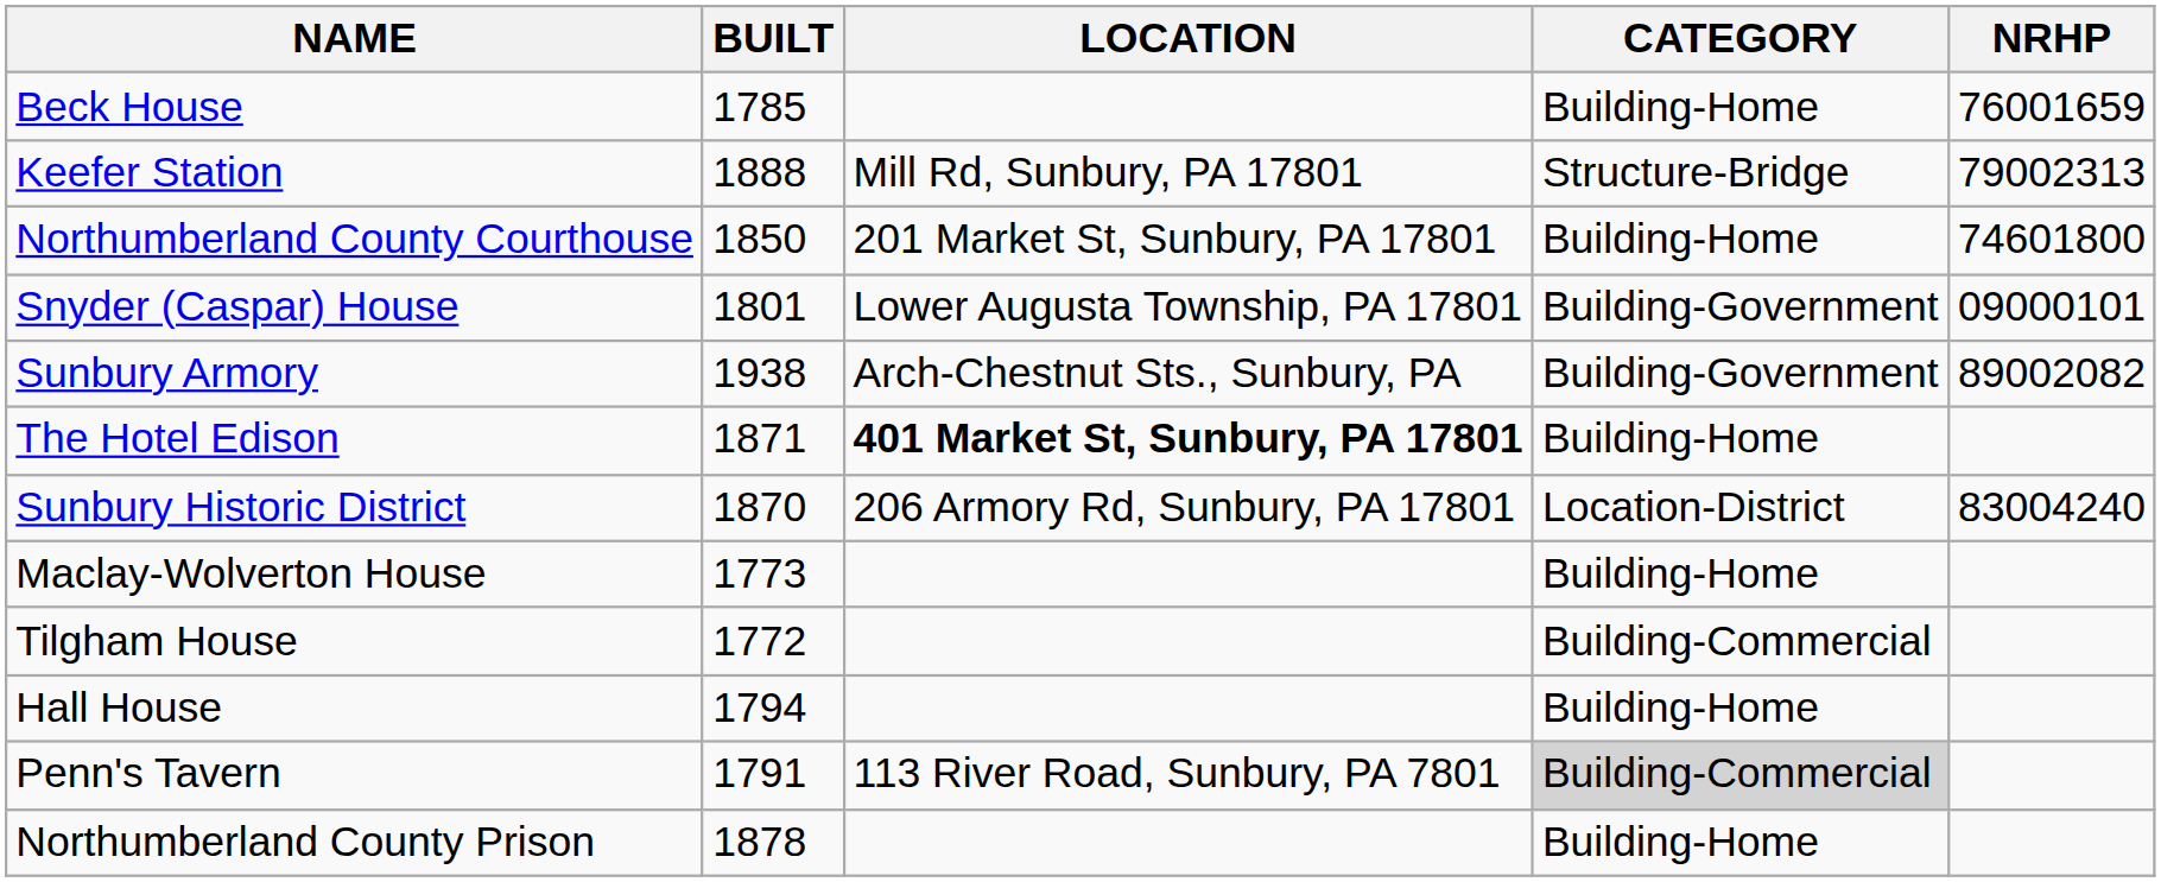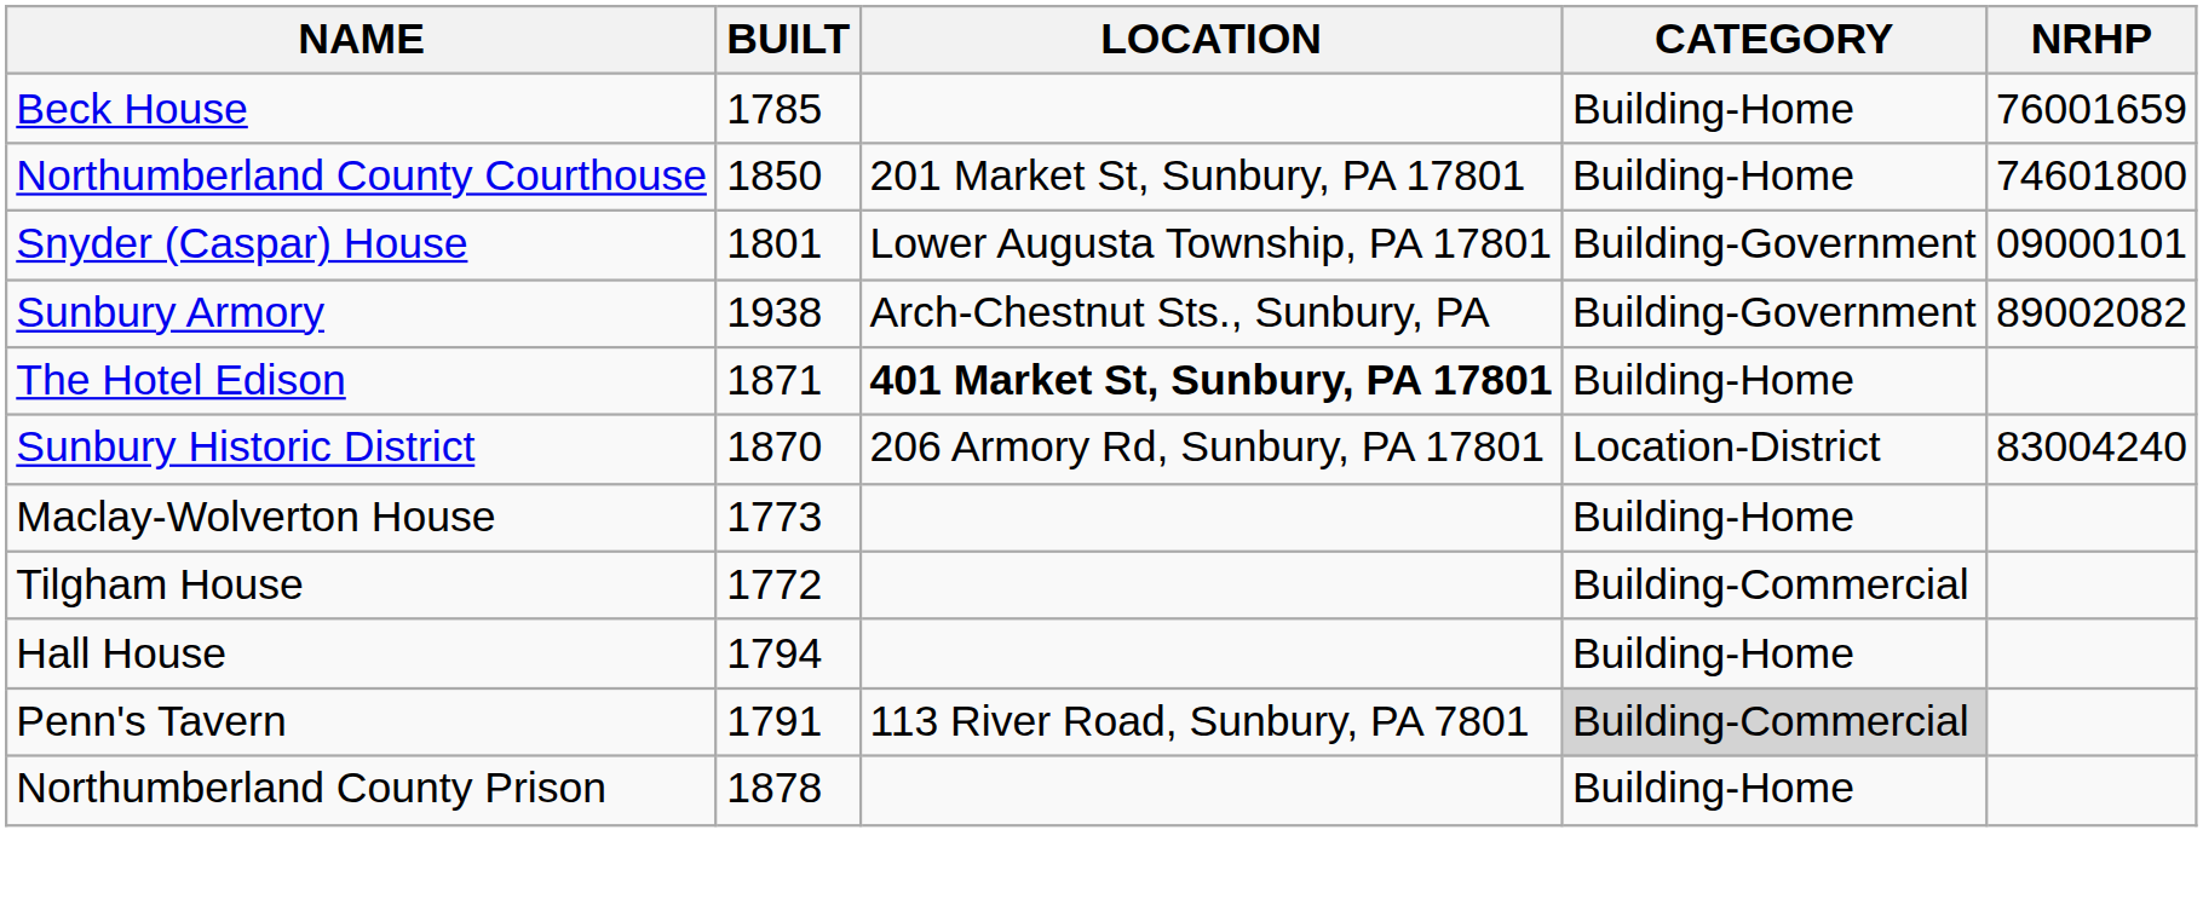- row: Keefer Station | 1888 | Mill Rd, Sunbury, PA 17801 | Structure-Bridge | 79002313
